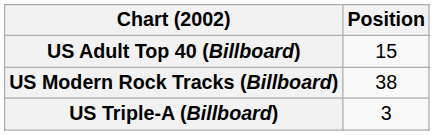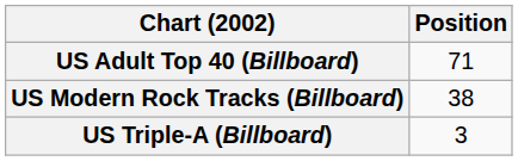US Adult Top 40 (Billboard) | Position: 15 -> 71
